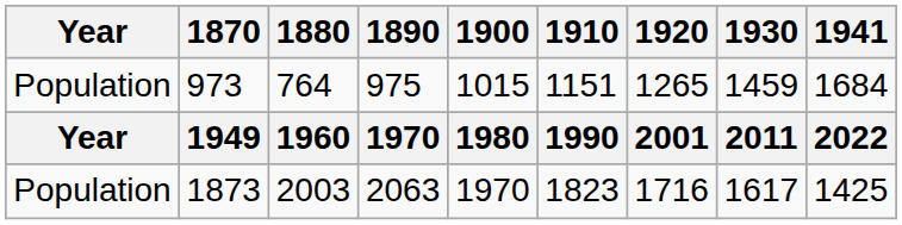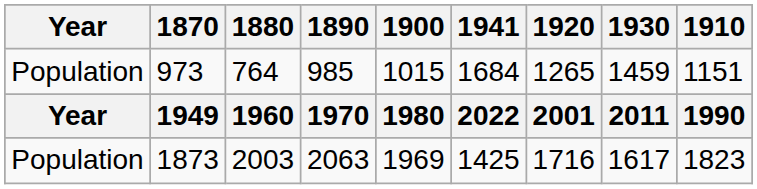columns swapped: 1910 <-> 1941
973 | 1890: 975 -> 985
1873 | 1900: 1970 -> 1969
